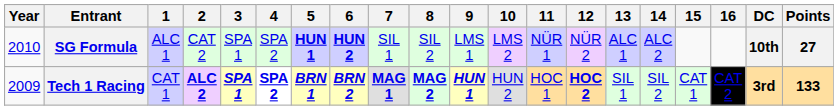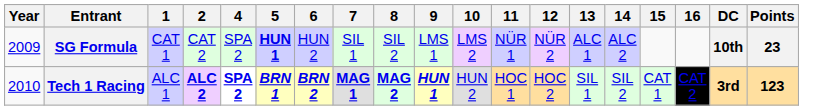- column: 3 | SPA 1 | SPA 1
SG Formula | Year: 2010 -> 2009
SG Formula | 1: ALC 1 -> CAT 1
SG Formula | 6: bold -> normal
SG Formula | Points: 27 -> 23
Tech 1 Racing | Year: 2009 -> 2010
Tech 1 Racing | 1: CAT 1 -> ALC 1
Tech 1 Racing | 12: bold -> normal
Tech 1 Racing | Points: 133 -> 123
